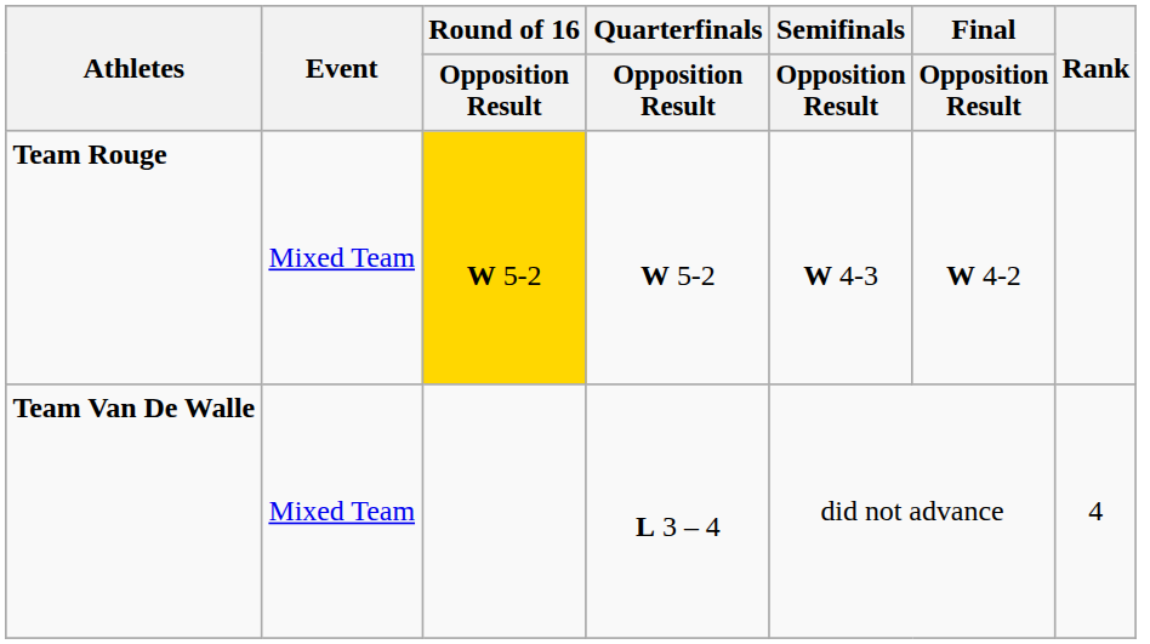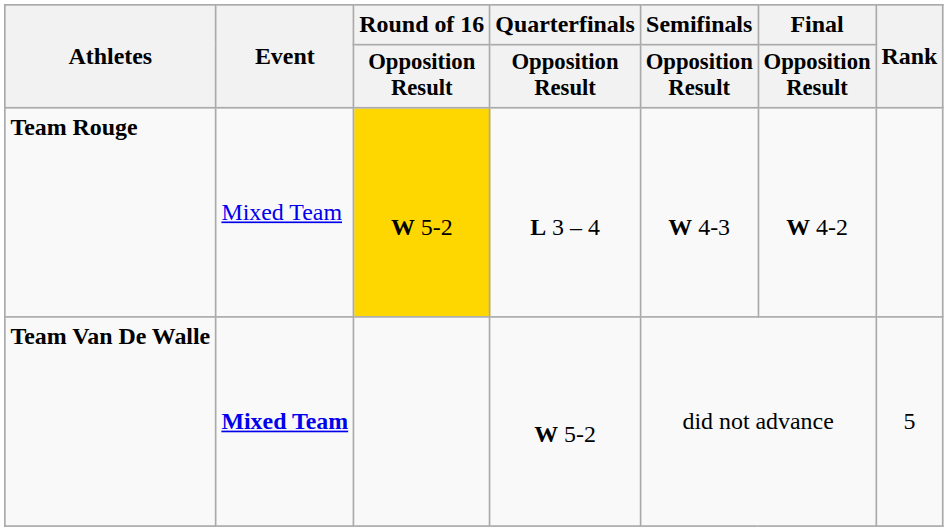Team Rouge | Quarterfinals / Opposition Result: W 5-2 -> L 3 – 4
Team Van De Walle | Event: normal -> bold
Team Van De Walle | Quarterfinals / Opposition Result: L 3 – 4 -> W 5-2
Team Van De Walle | Rank: 4 -> 5
